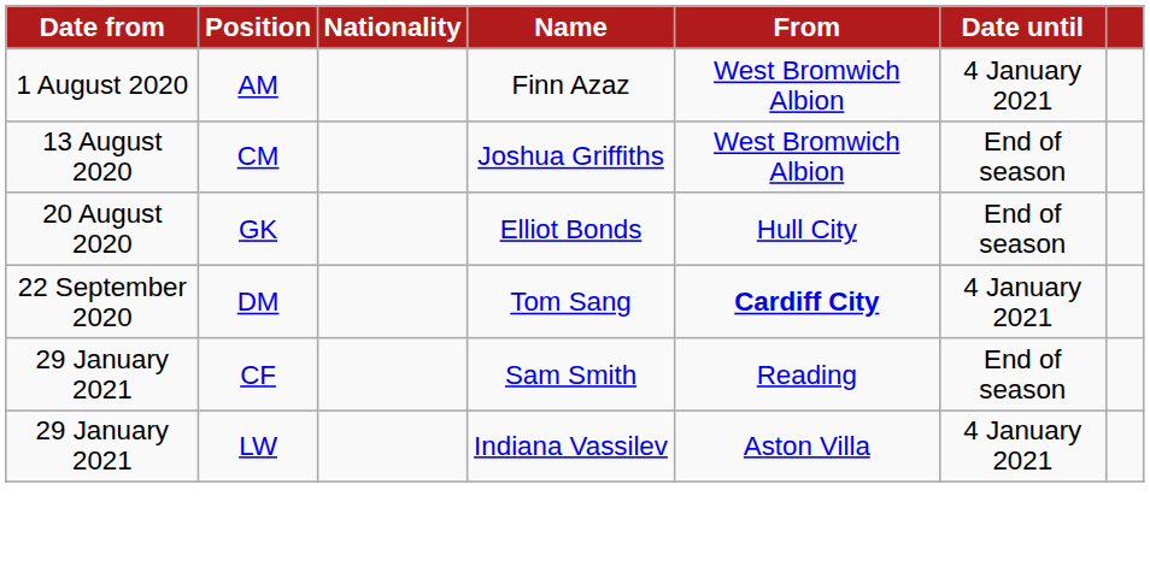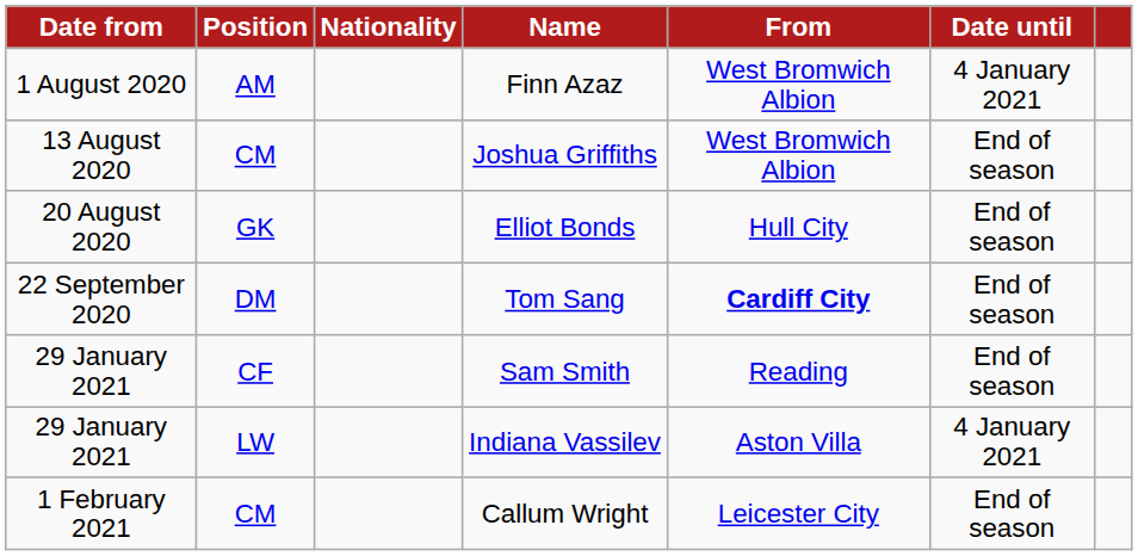Tom Sang | Date until: 4 January 2021 -> End of season
+ row: 1 February 2021 | CM | Callum Wright | Leicester City | End of season
